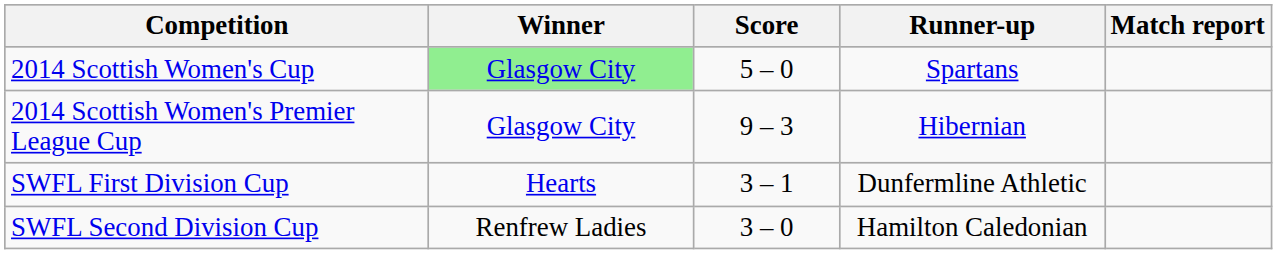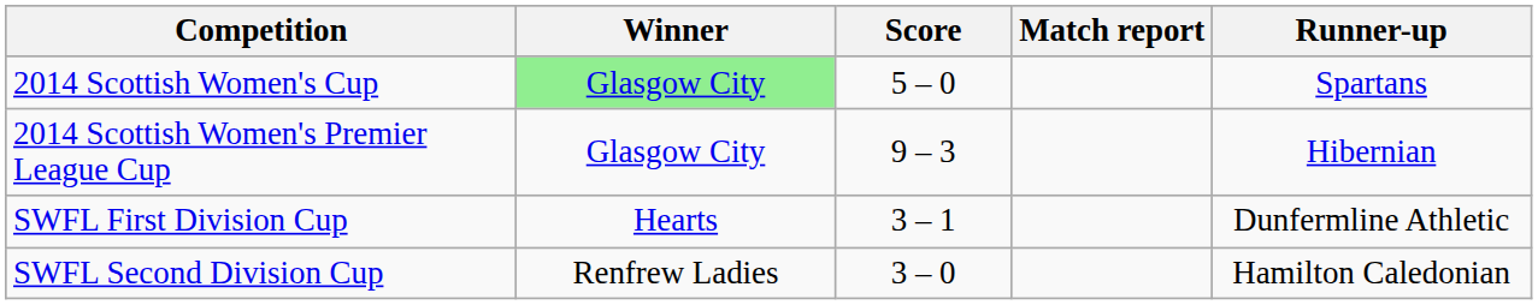columns swapped: Runner-up <-> Match report
